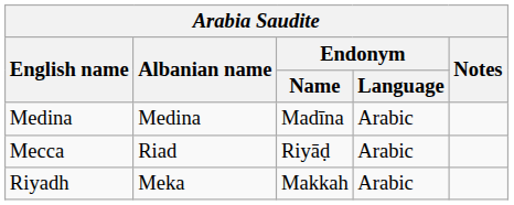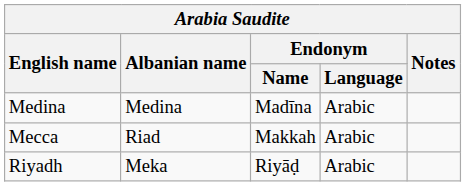Mecca | Endonym / Name: Riyāḍ -> Makkah
Riyadh | Endonym / Name: Makkah -> Riyāḍ
